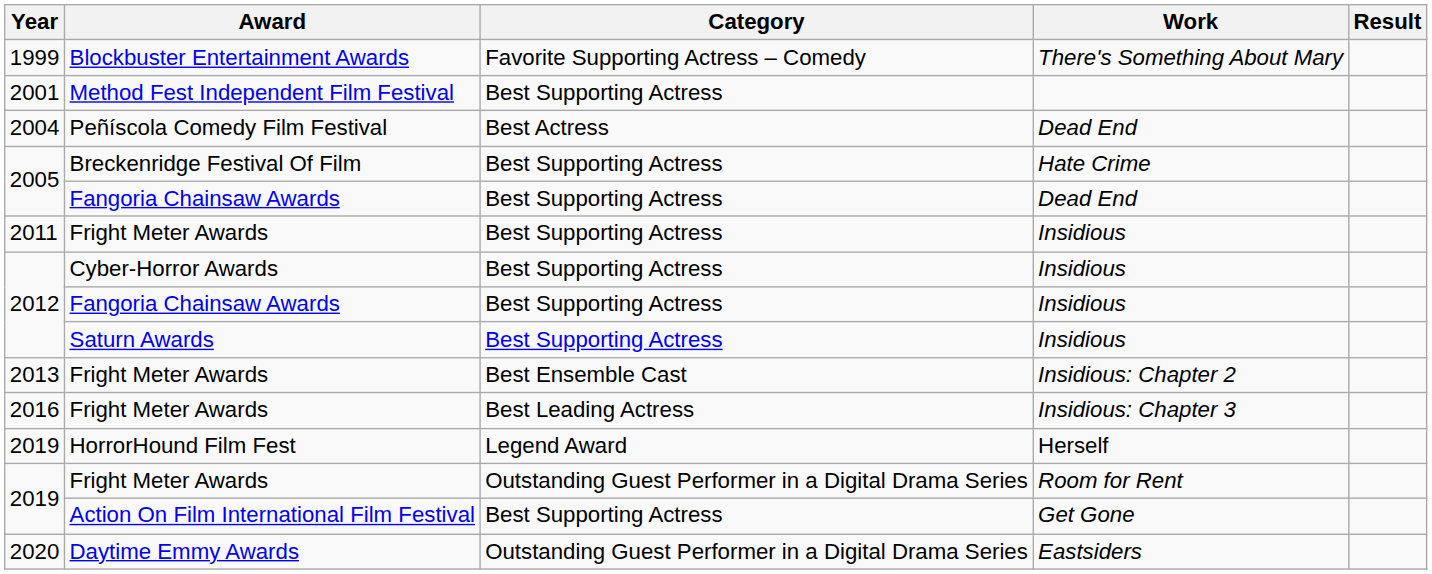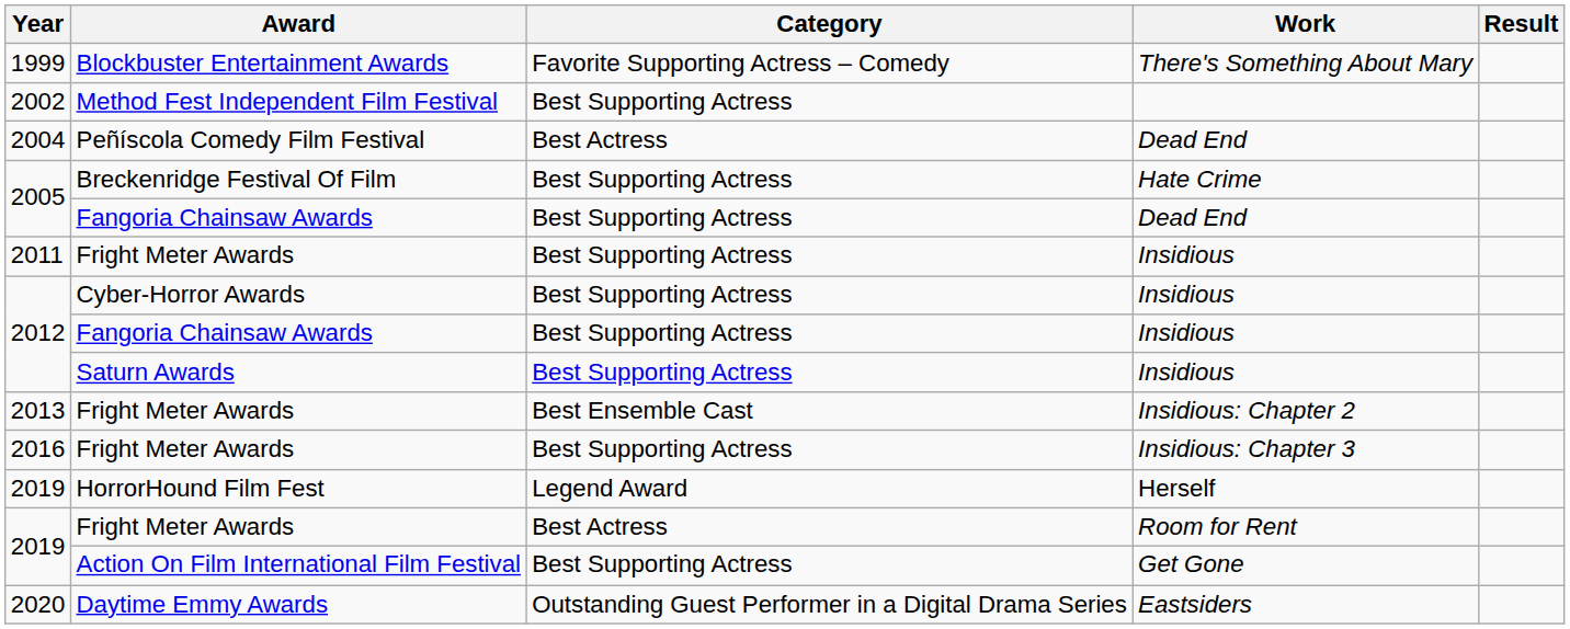Method Fest Independent Film Festival | Year: 2001 -> 2002
Fright Meter Awards / Insidious: Chapter 3 | Category: Best Leading Actress -> Best Supporting Actress
Fright Meter Awards / Room for Rent | Category: Outstanding Guest Performer in a Digital Drama Series -> Best Actress
